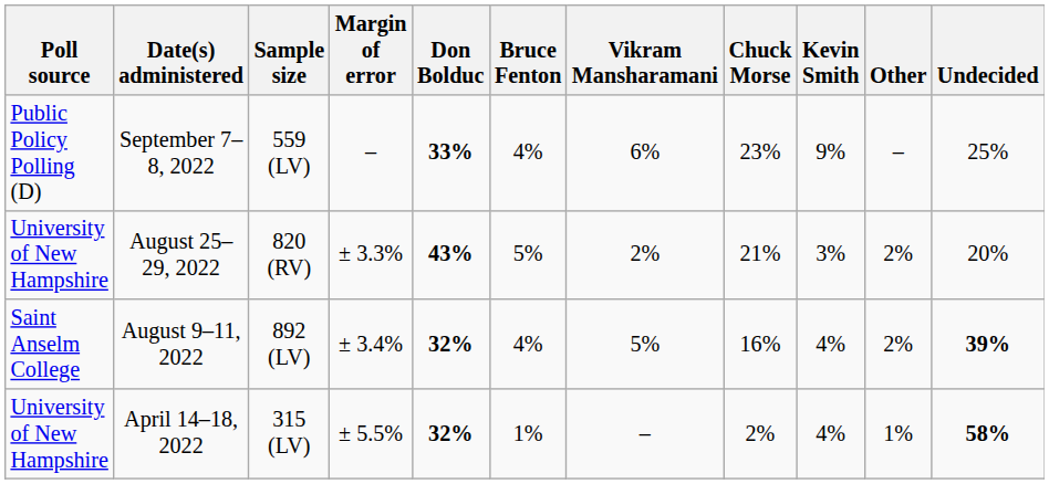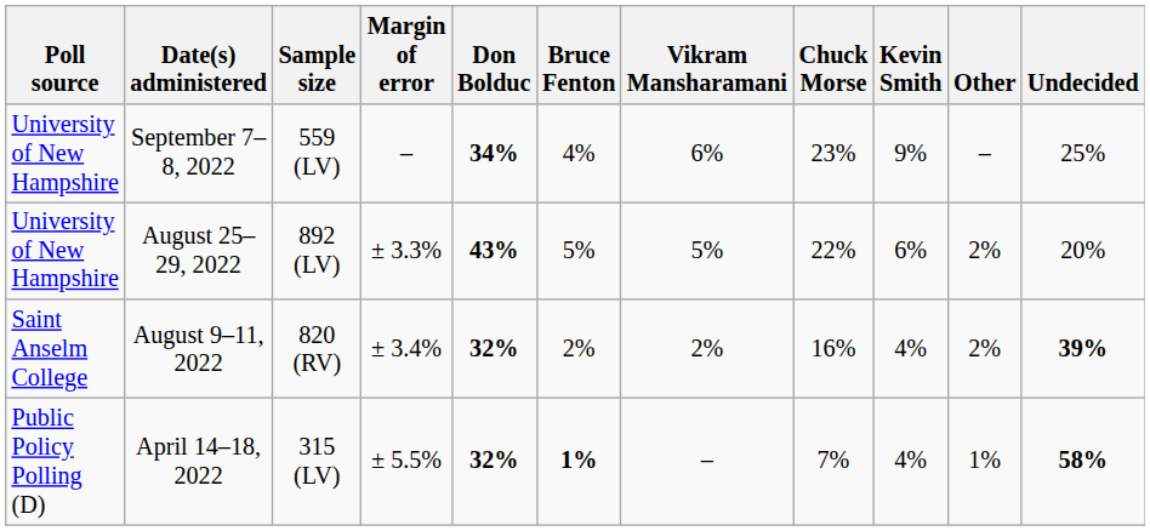September 7–8, 2022 | Poll source: Public Policy Polling (D) -> University of New Hampshire
September 7–8, 2022 | Don Bolduc: 33% -> 34%
August 25–29, 2022 | Sample size: 820 (RV) -> 892 (LV)
August 25–29, 2022 | Vikram Mansharamani: 2% -> 5%
August 25–29, 2022 | Chuck Morse: 21% -> 22%
August 25–29, 2022 | Kevin Smith: 3% -> 6%
August 9–11, 2022 | Sample size: 892 (LV) -> 820 (RV)
August 9–11, 2022 | Bruce Fenton: 4% -> 2%
August 9–11, 2022 | Vikram Mansharamani: 5% -> 2%
April 14–18, 2022 | Poll source: University of New Hampshire -> Public Policy Polling (D)
April 14–18, 2022 | Bruce Fenton: normal -> bold
April 14–18, 2022 | Chuck Morse: 2% -> 7%
